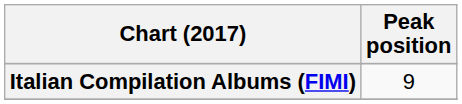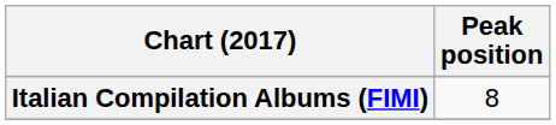Italian Compilation Albums (FIMI) | Peak position: 9 -> 8
